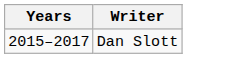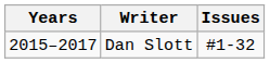+ column: Issues | #1-32
